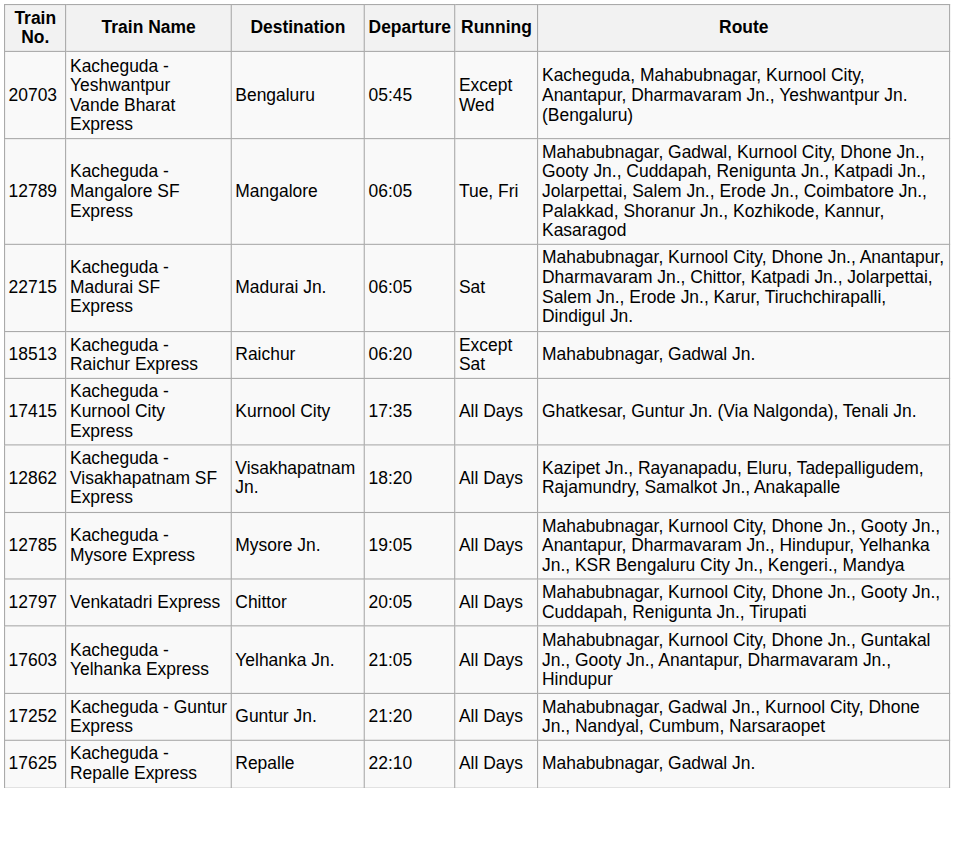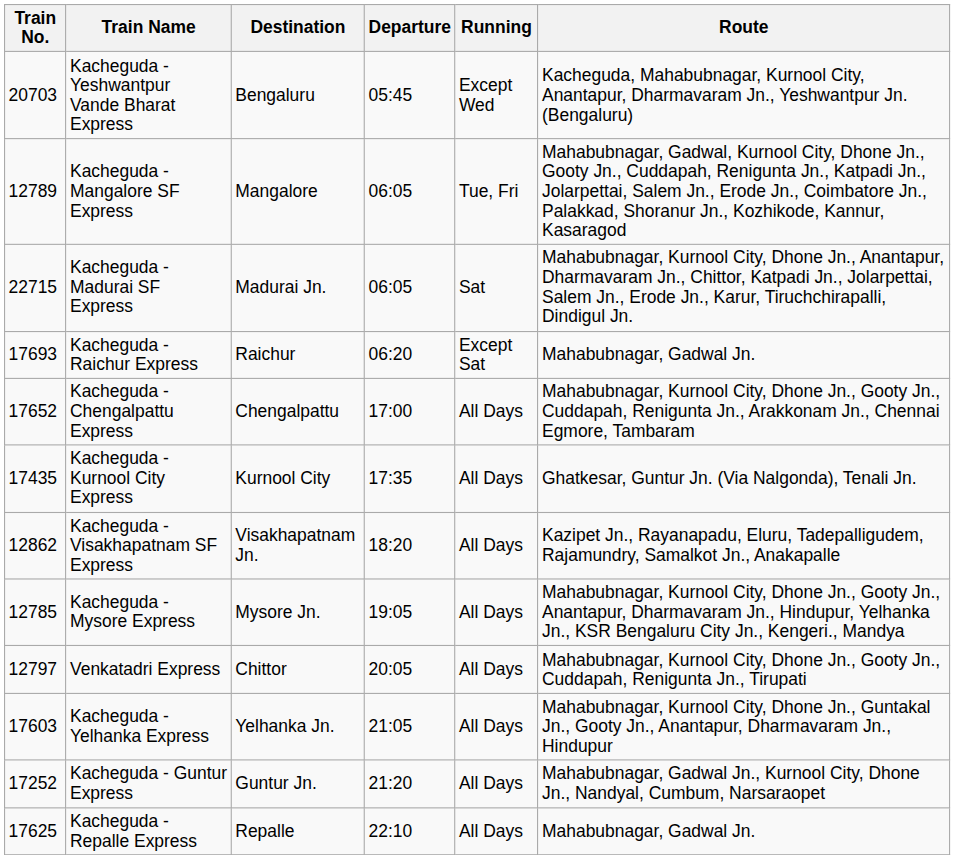Kacheguda - Raichur Express | Train No.: 18513 -> 17693
+ row: 17652 | Kacheguda - Chengalpattu Express | Chengalpattu | 17:00 | All Days | Mahabubnagar, Kurnool City, Dhone Jn., Gooty Jn., Cuddapah, Renigunta Jn., Arakkonam Jn., Chennai Egmore, Tambaram
Kacheguda - Kurnool City Express | Train No.: 17415 -> 17435
